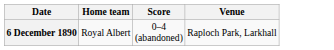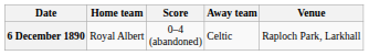+ column: Away team | Celtic
